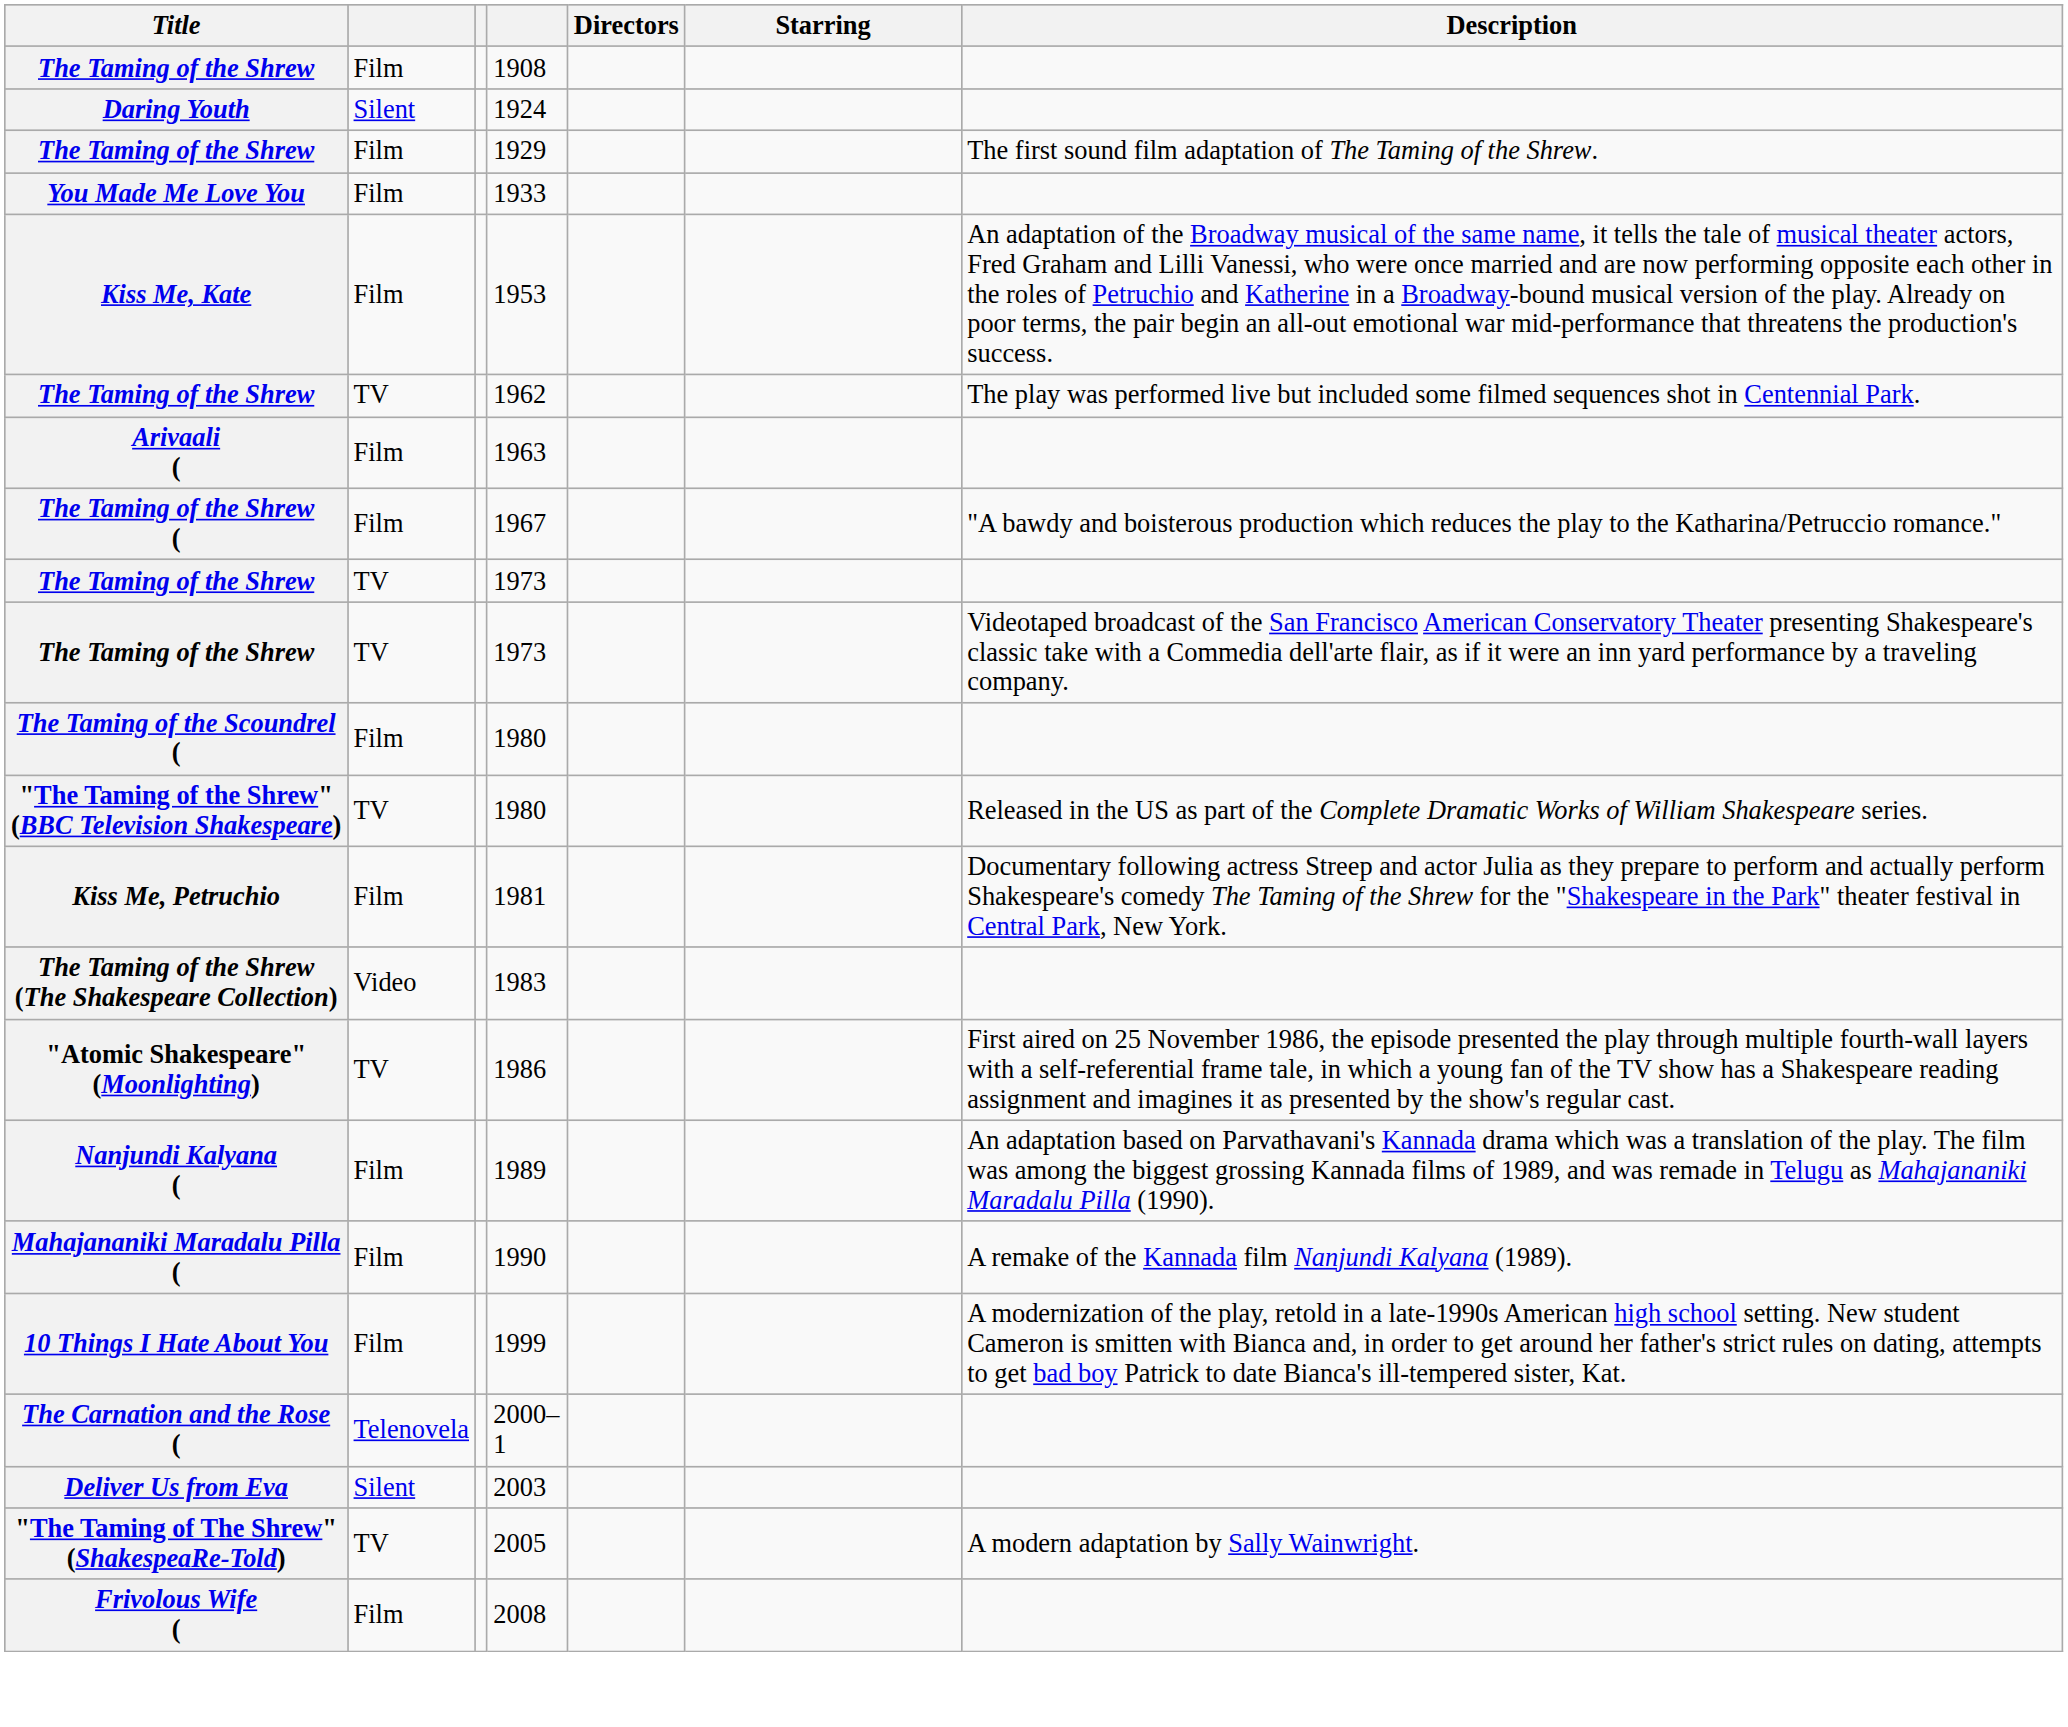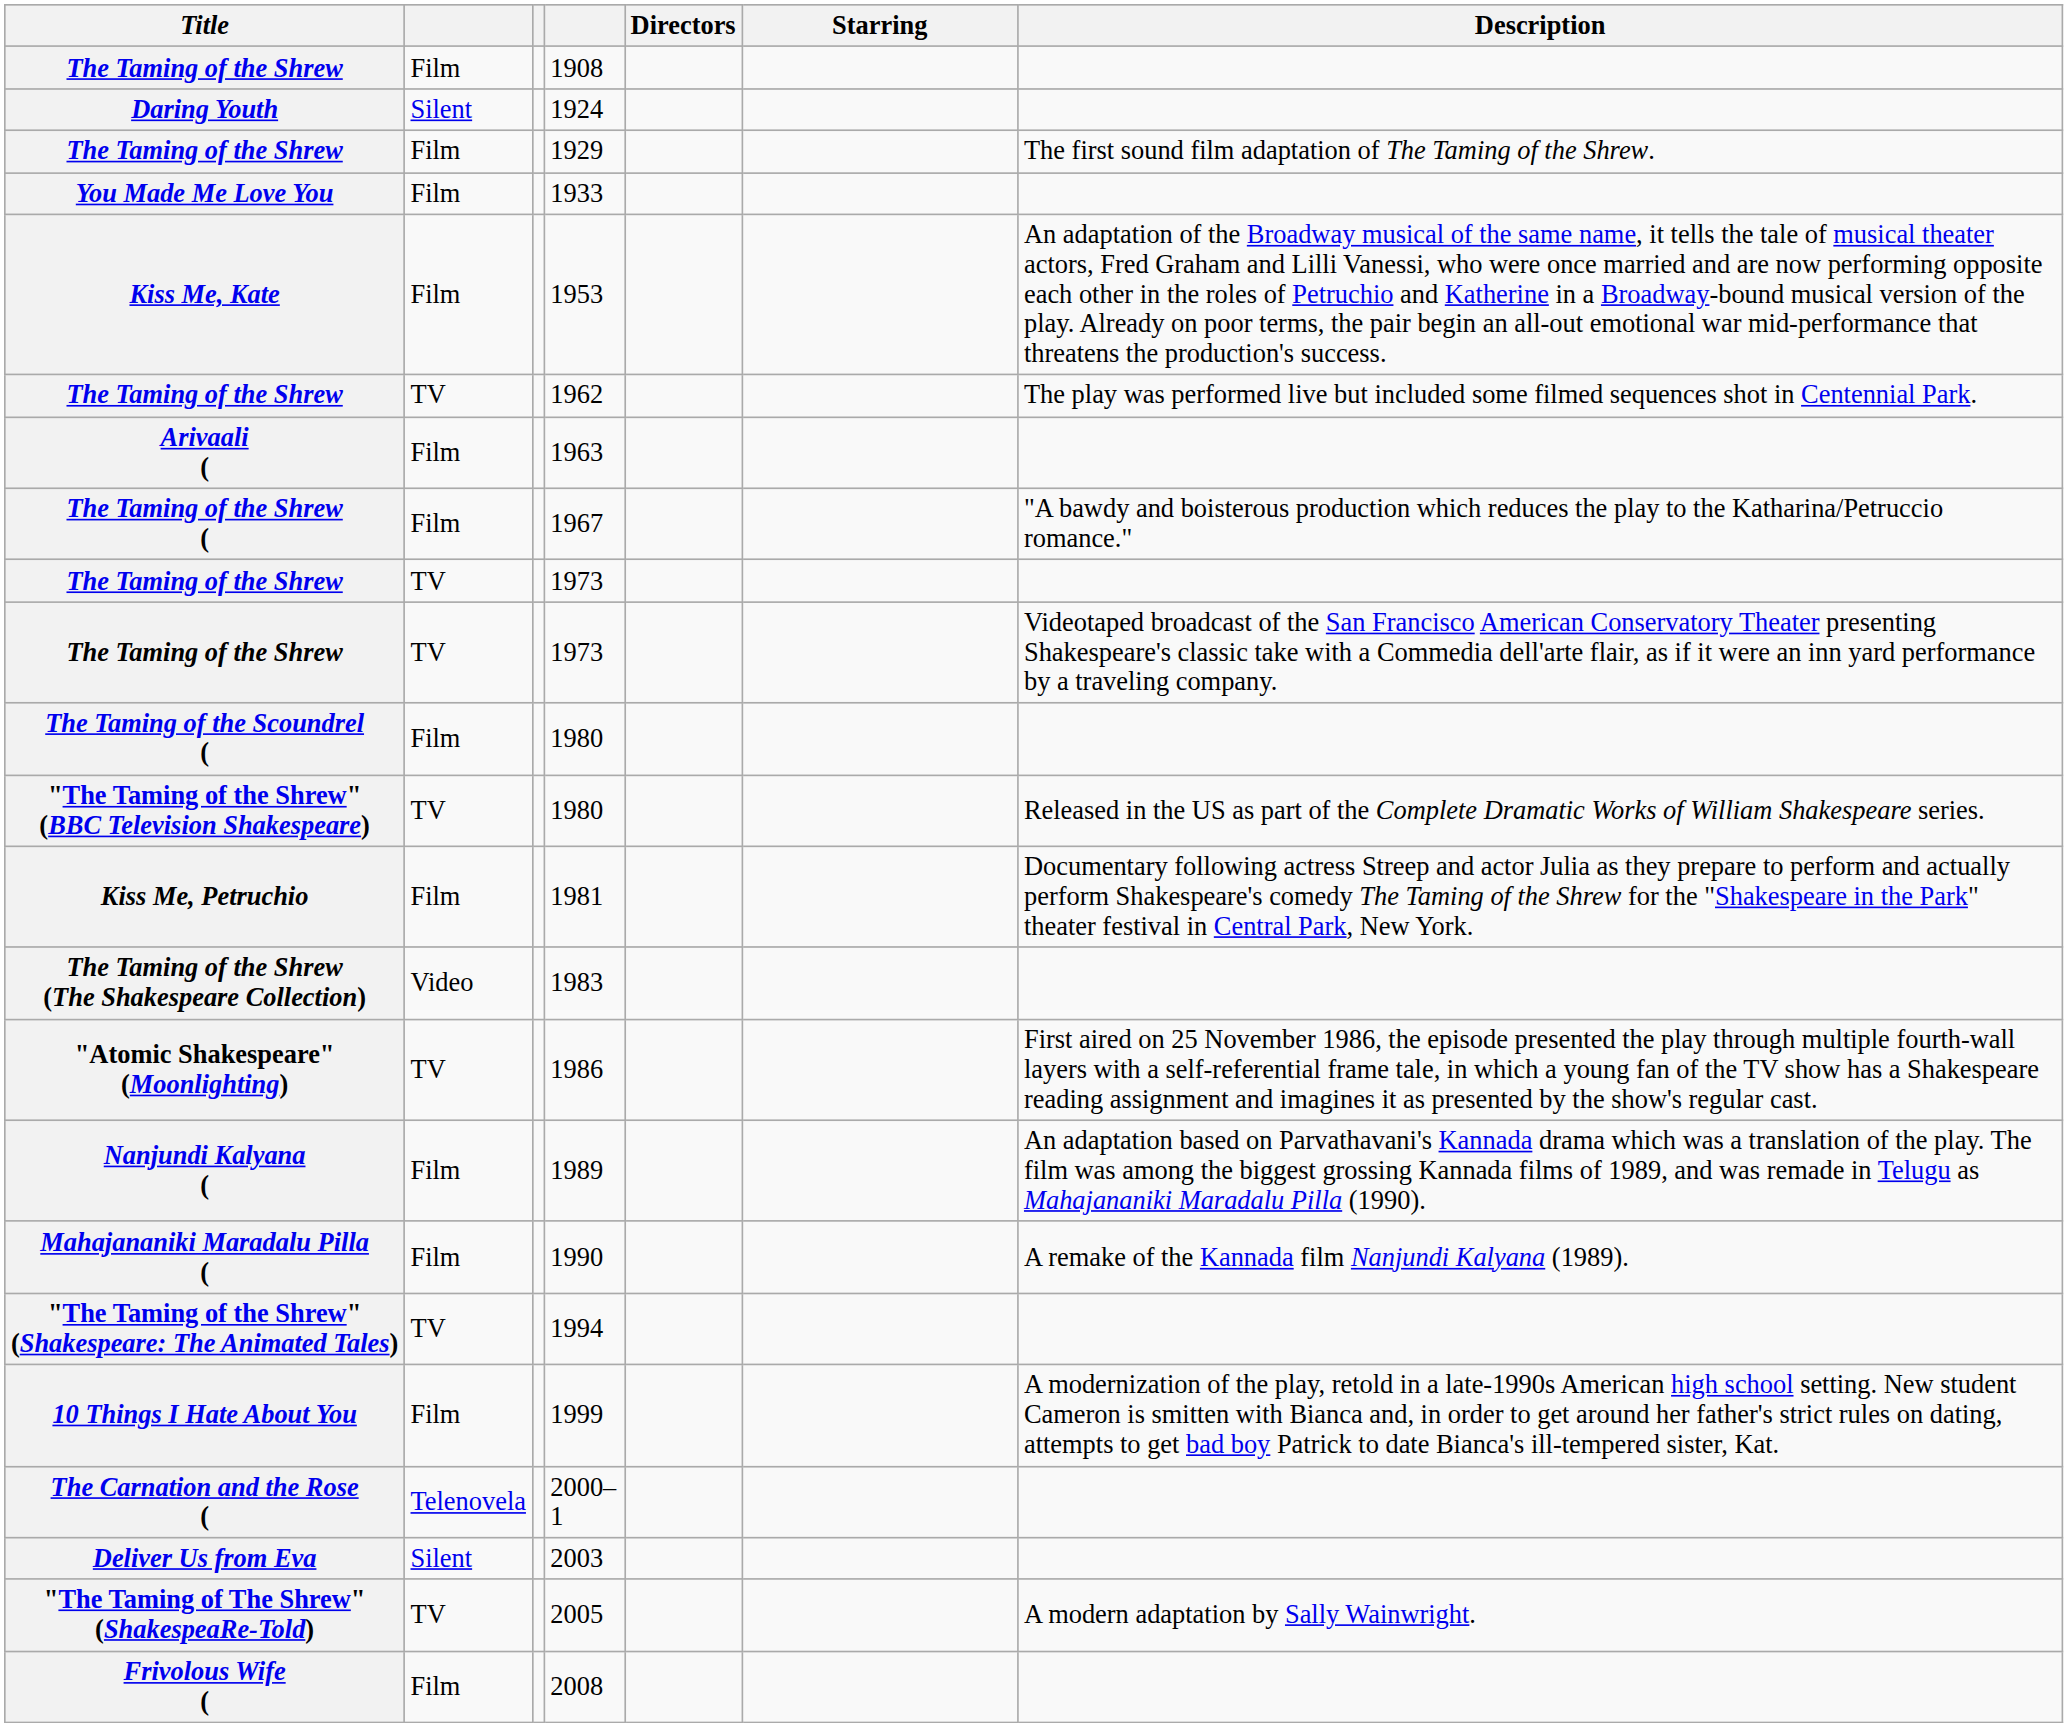+ row: "The Taming of the Shrew" (Shakespeare: The Animated Tales) | TV | 1994
